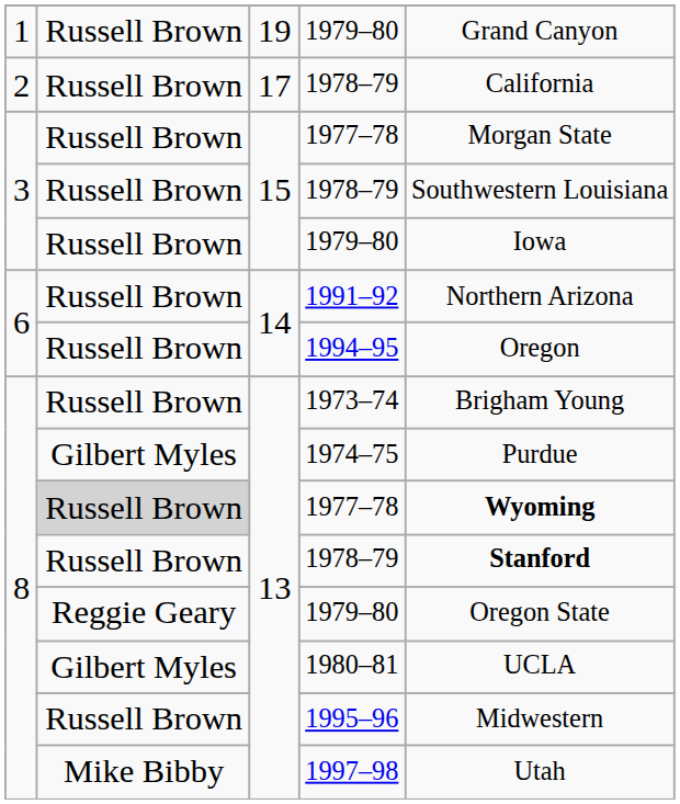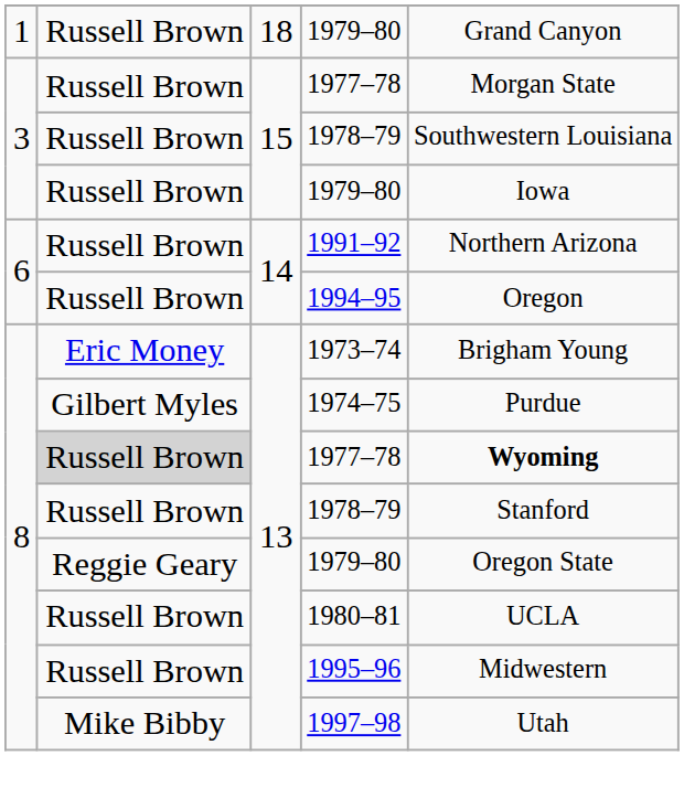1 / 1979–80 | column 3: 19 -> 18
- row: 2 | Russell Brown | 17 | 1978–79 | California
1973–74 | column 2: Russell Brown -> Eric Money
8 / 1978–79 | column 5: bold -> normal
1980–81 | column 2: Gilbert Myles -> Russell Brown
